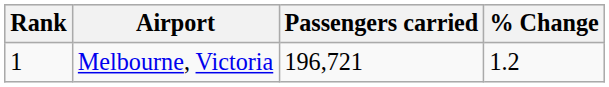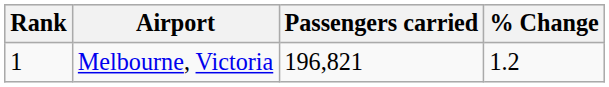Melbourne, Victoria | Passengers carried: 196,721 -> 196,821
